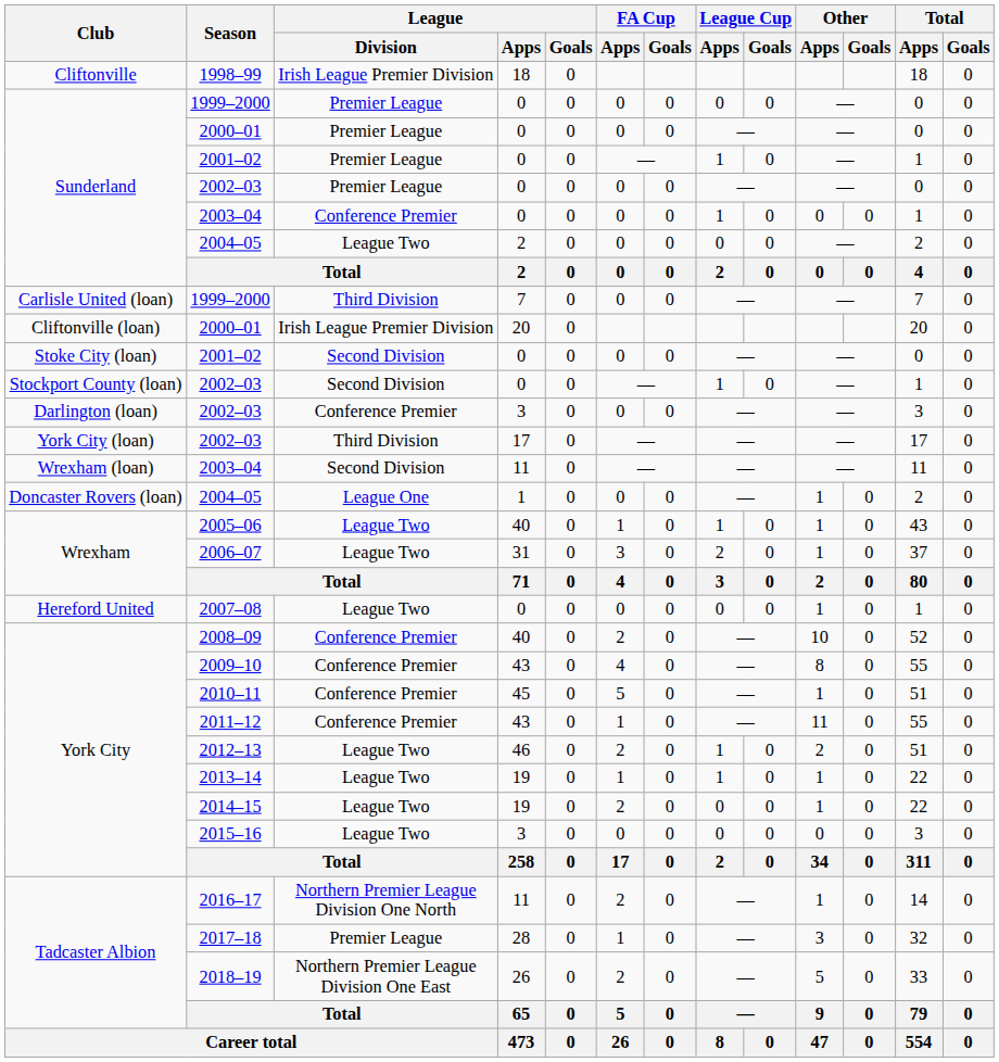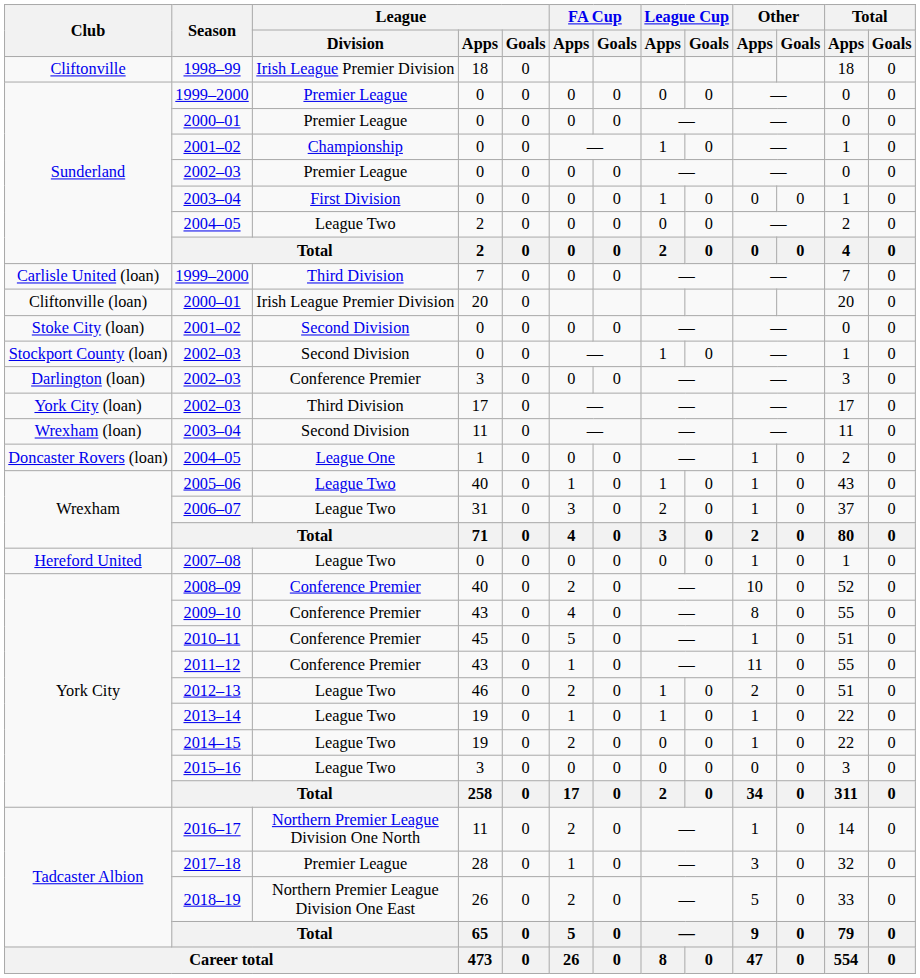Sunderland / 2001–02 | League / Division: Premier League -> Championship
Sunderland / 2003–04 | League / Division: Conference Premier -> First Division
